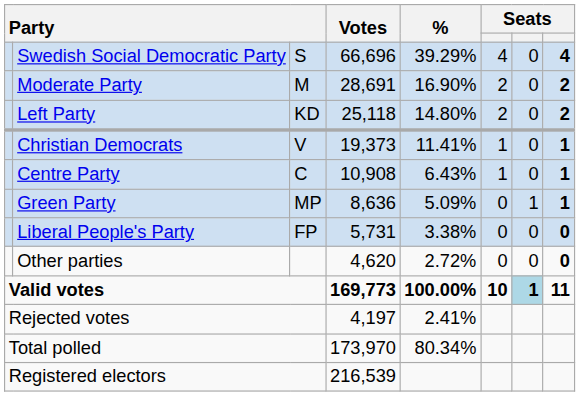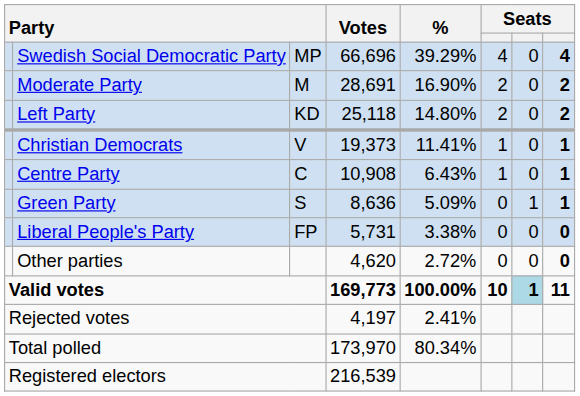Swedish Social Democratic Party | column 3: S -> MP
Green Party | column 3: MP -> S
